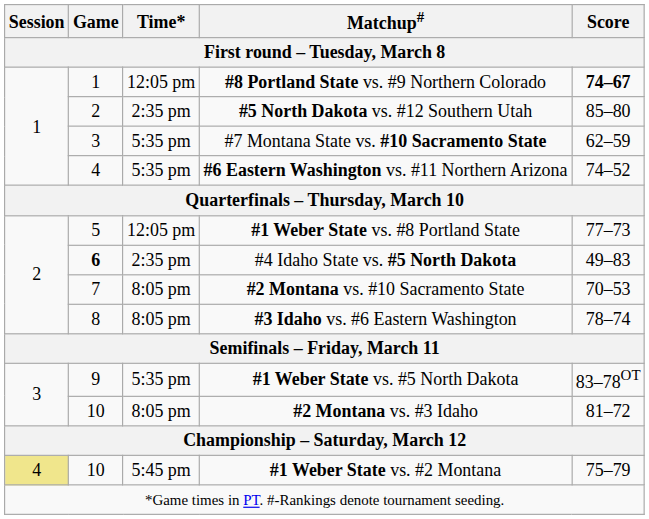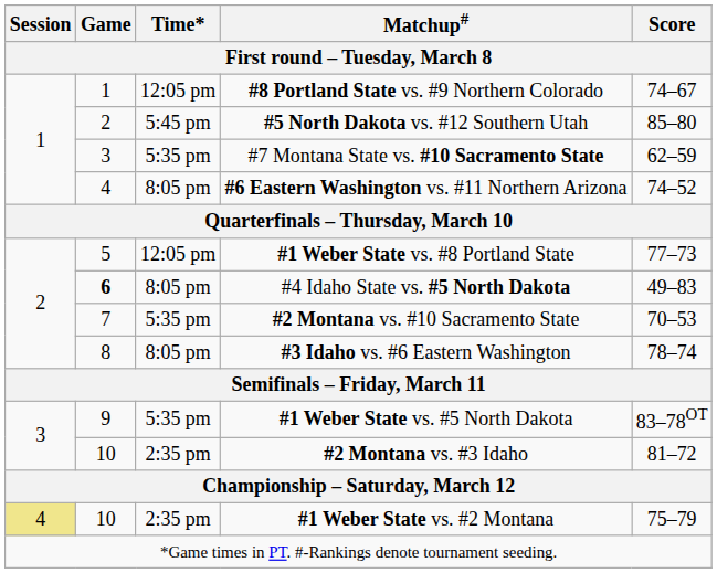#8 Portland State vs. #9 Northern Colorado | Score: bold -> normal
#5 North Dakota vs. #12 Southern Utah | Time*: 2:35 pm -> 5:45 pm
#6 Eastern Washington vs. #11 Northern Arizona | Time*: 5:35 pm -> 8:05 pm
#4 Idaho State vs. #5 North Dakota | Time*: 2:35 pm -> 8:05 pm
#2 Montana vs. #10 Sacramento State | Time*: 8:05 pm -> 5:35 pm
#2 Montana vs. #3 Idaho | Time*: 8:05 pm -> 2:35 pm
#1 Weber State vs. #2 Montana | Time*: 5:45 pm -> 2:35 pm
